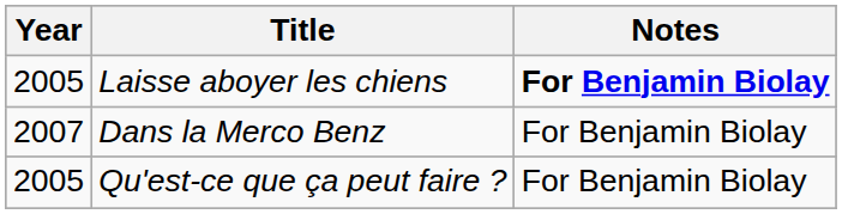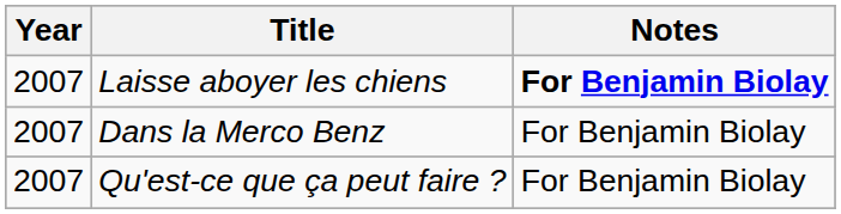Laisse aboyer les chiens | Year: 2005 -> 2007
Qu'est-ce que ça peut faire ? | Year: 2005 -> 2007
